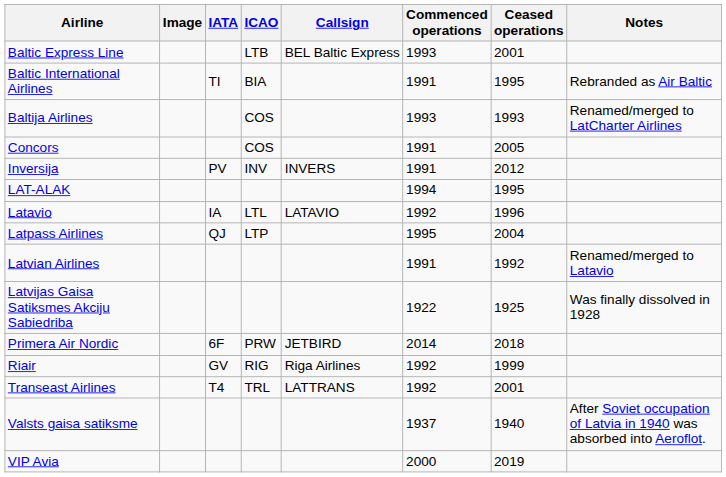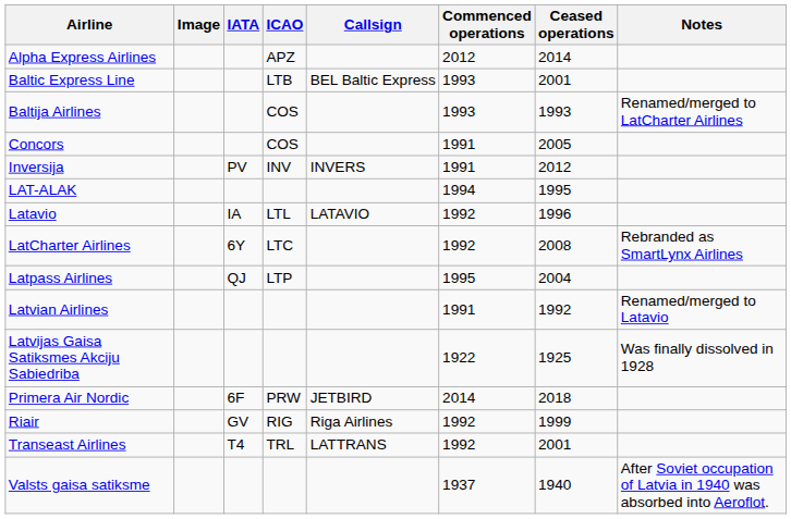+ row: Alpha Express Airlines | APZ | 2012 | 2014
- row: Baltic International Airlines | TI | BIA | 1991 | 1995 | Rebranded as Air Baltic
+ row: LatCharter Airlines | 6Y | LTC | 1992 | 2008 | Rebranded as SmartLynx Airlines
- row: VIP Avia | 2000 | 2019
